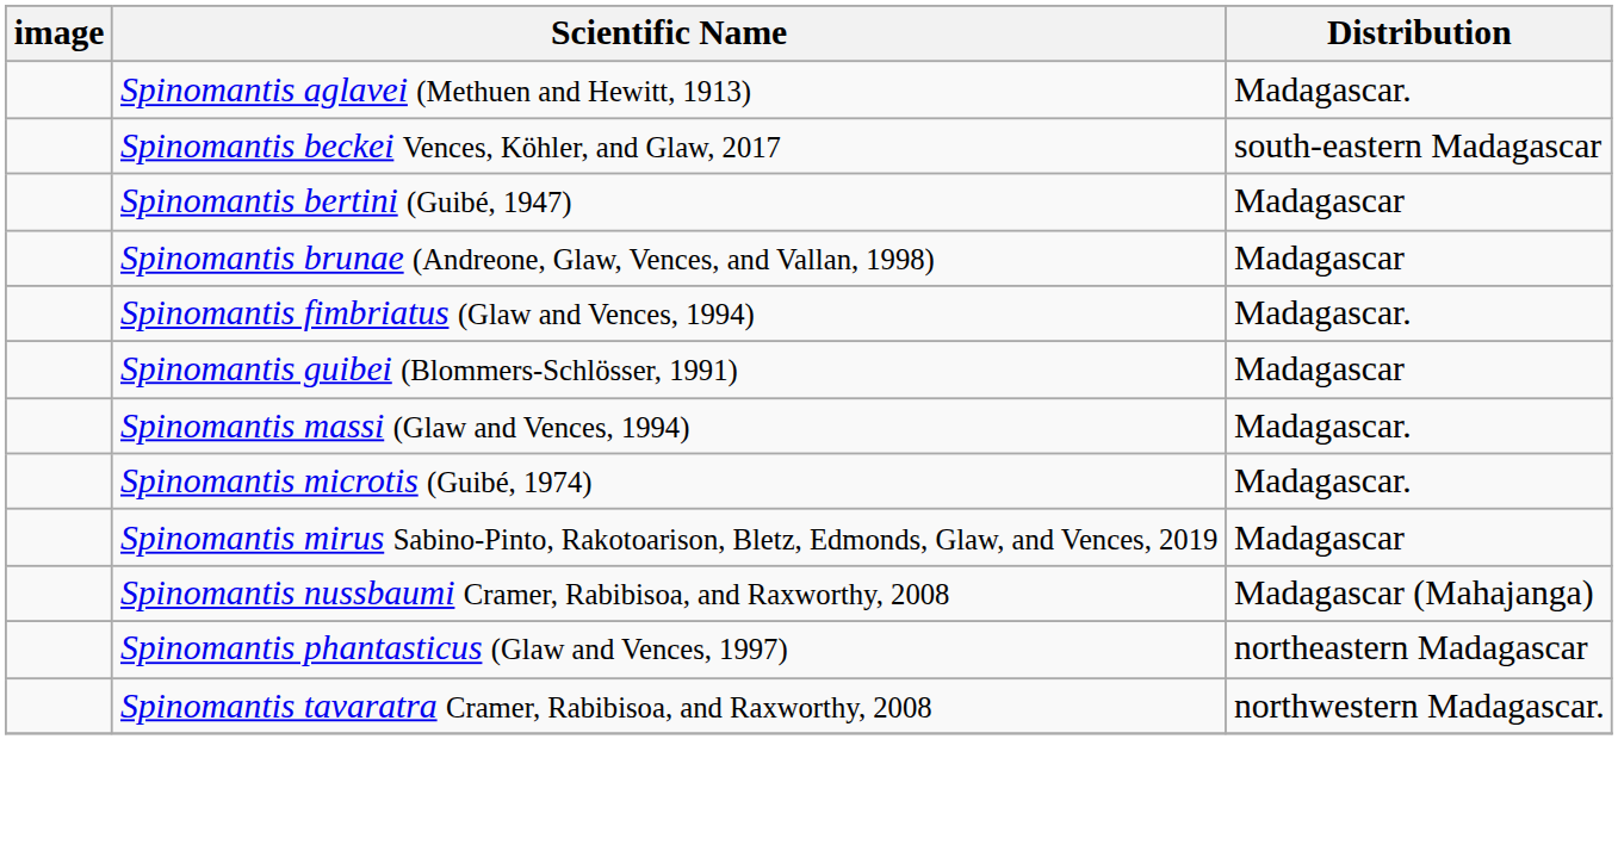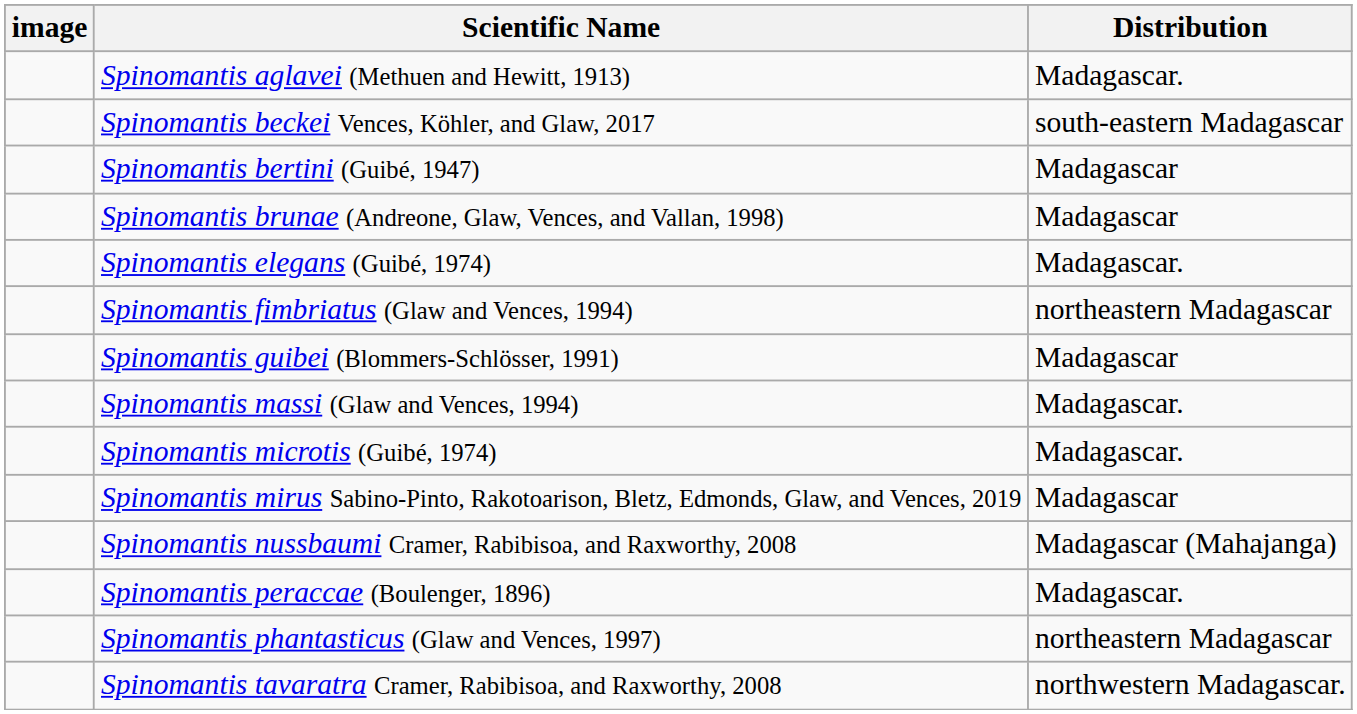+ row: Spinomantis elegans (Guibé, 1974) | Madagascar.
Spinomantis fimbriatus (Glaw and Vences, 1994) | Distribution: Madagascar. -> northeastern Madagascar
+ row: Spinomantis peraccae (Boulenger, 1896) | Madagascar.
